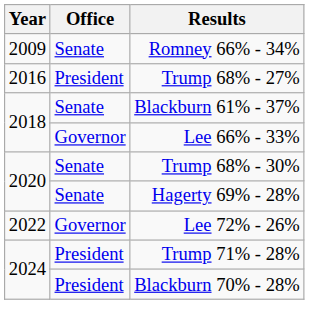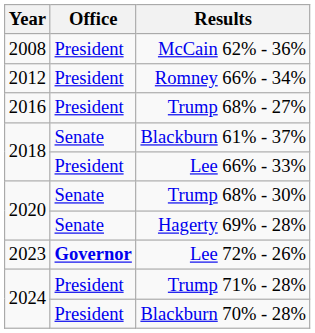+ row: 2008 | President | McCain 62% - 36%
Romney 66% - 34% | Year: 2009 -> 2012
Romney 66% - 34% | Office: Senate -> President
Lee 66% - 33% | Office: Governor -> President
Lee 72% - 26% | Year: 2022 -> 2023
Lee 72% - 26% | Office: normal -> bold
